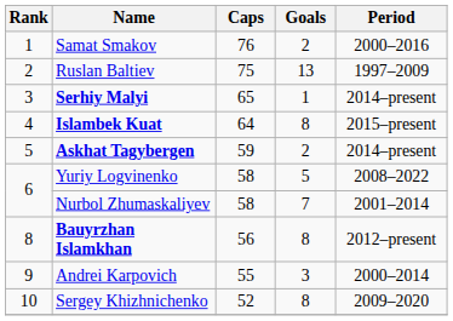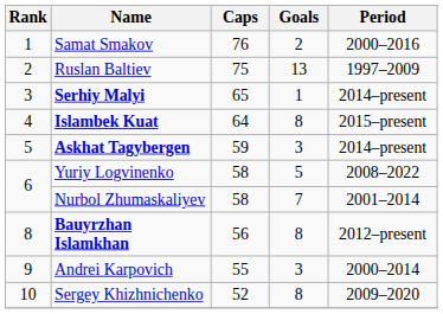Askhat Tagybergen | Goals: 2 -> 3
